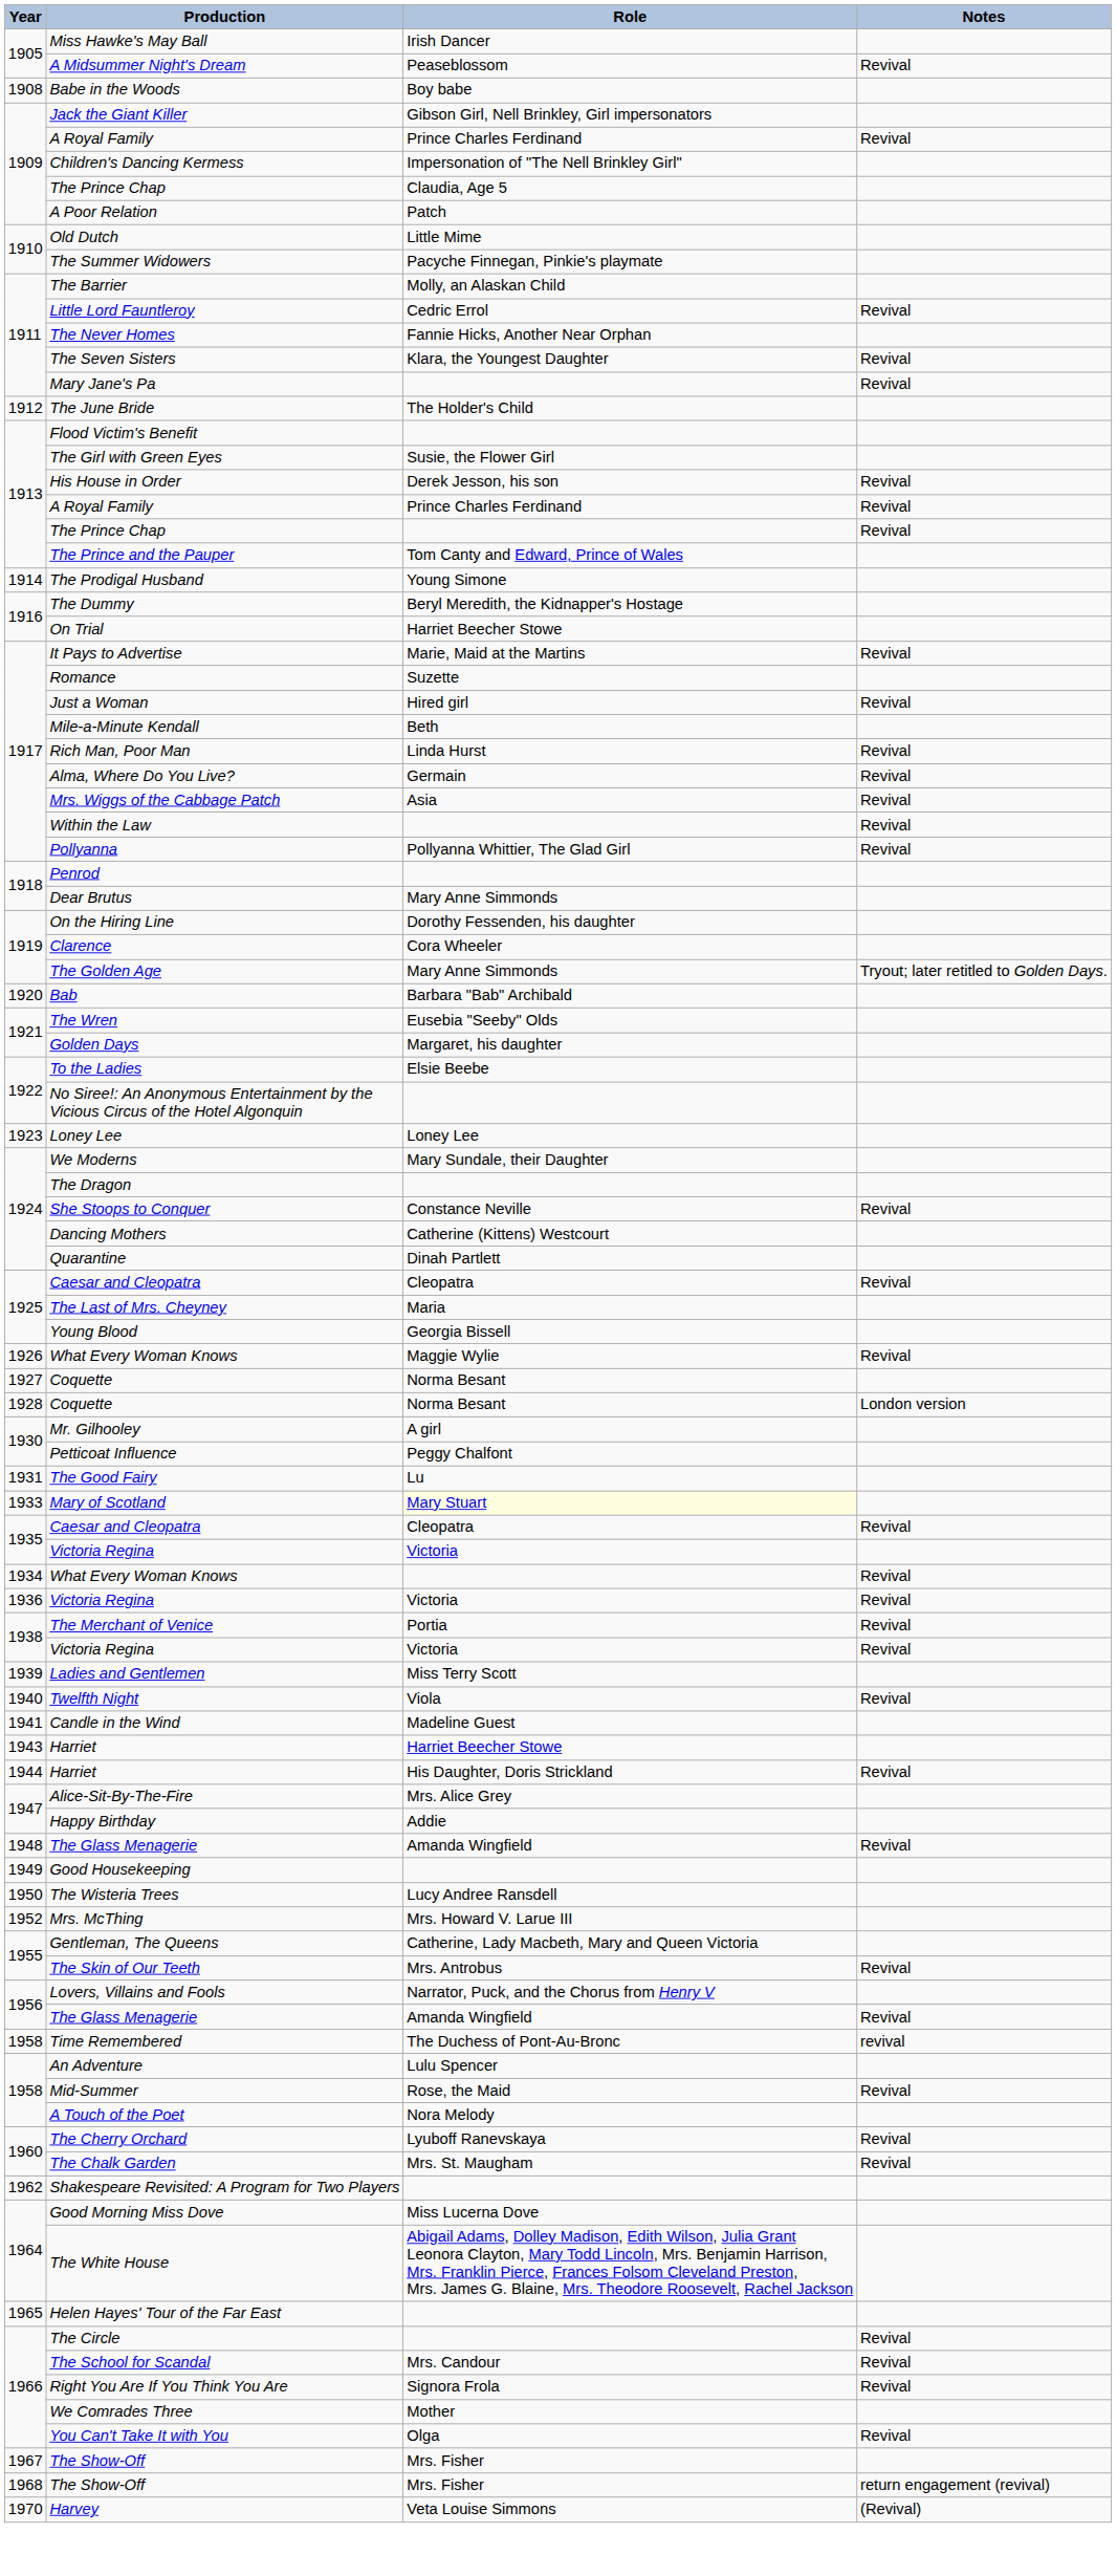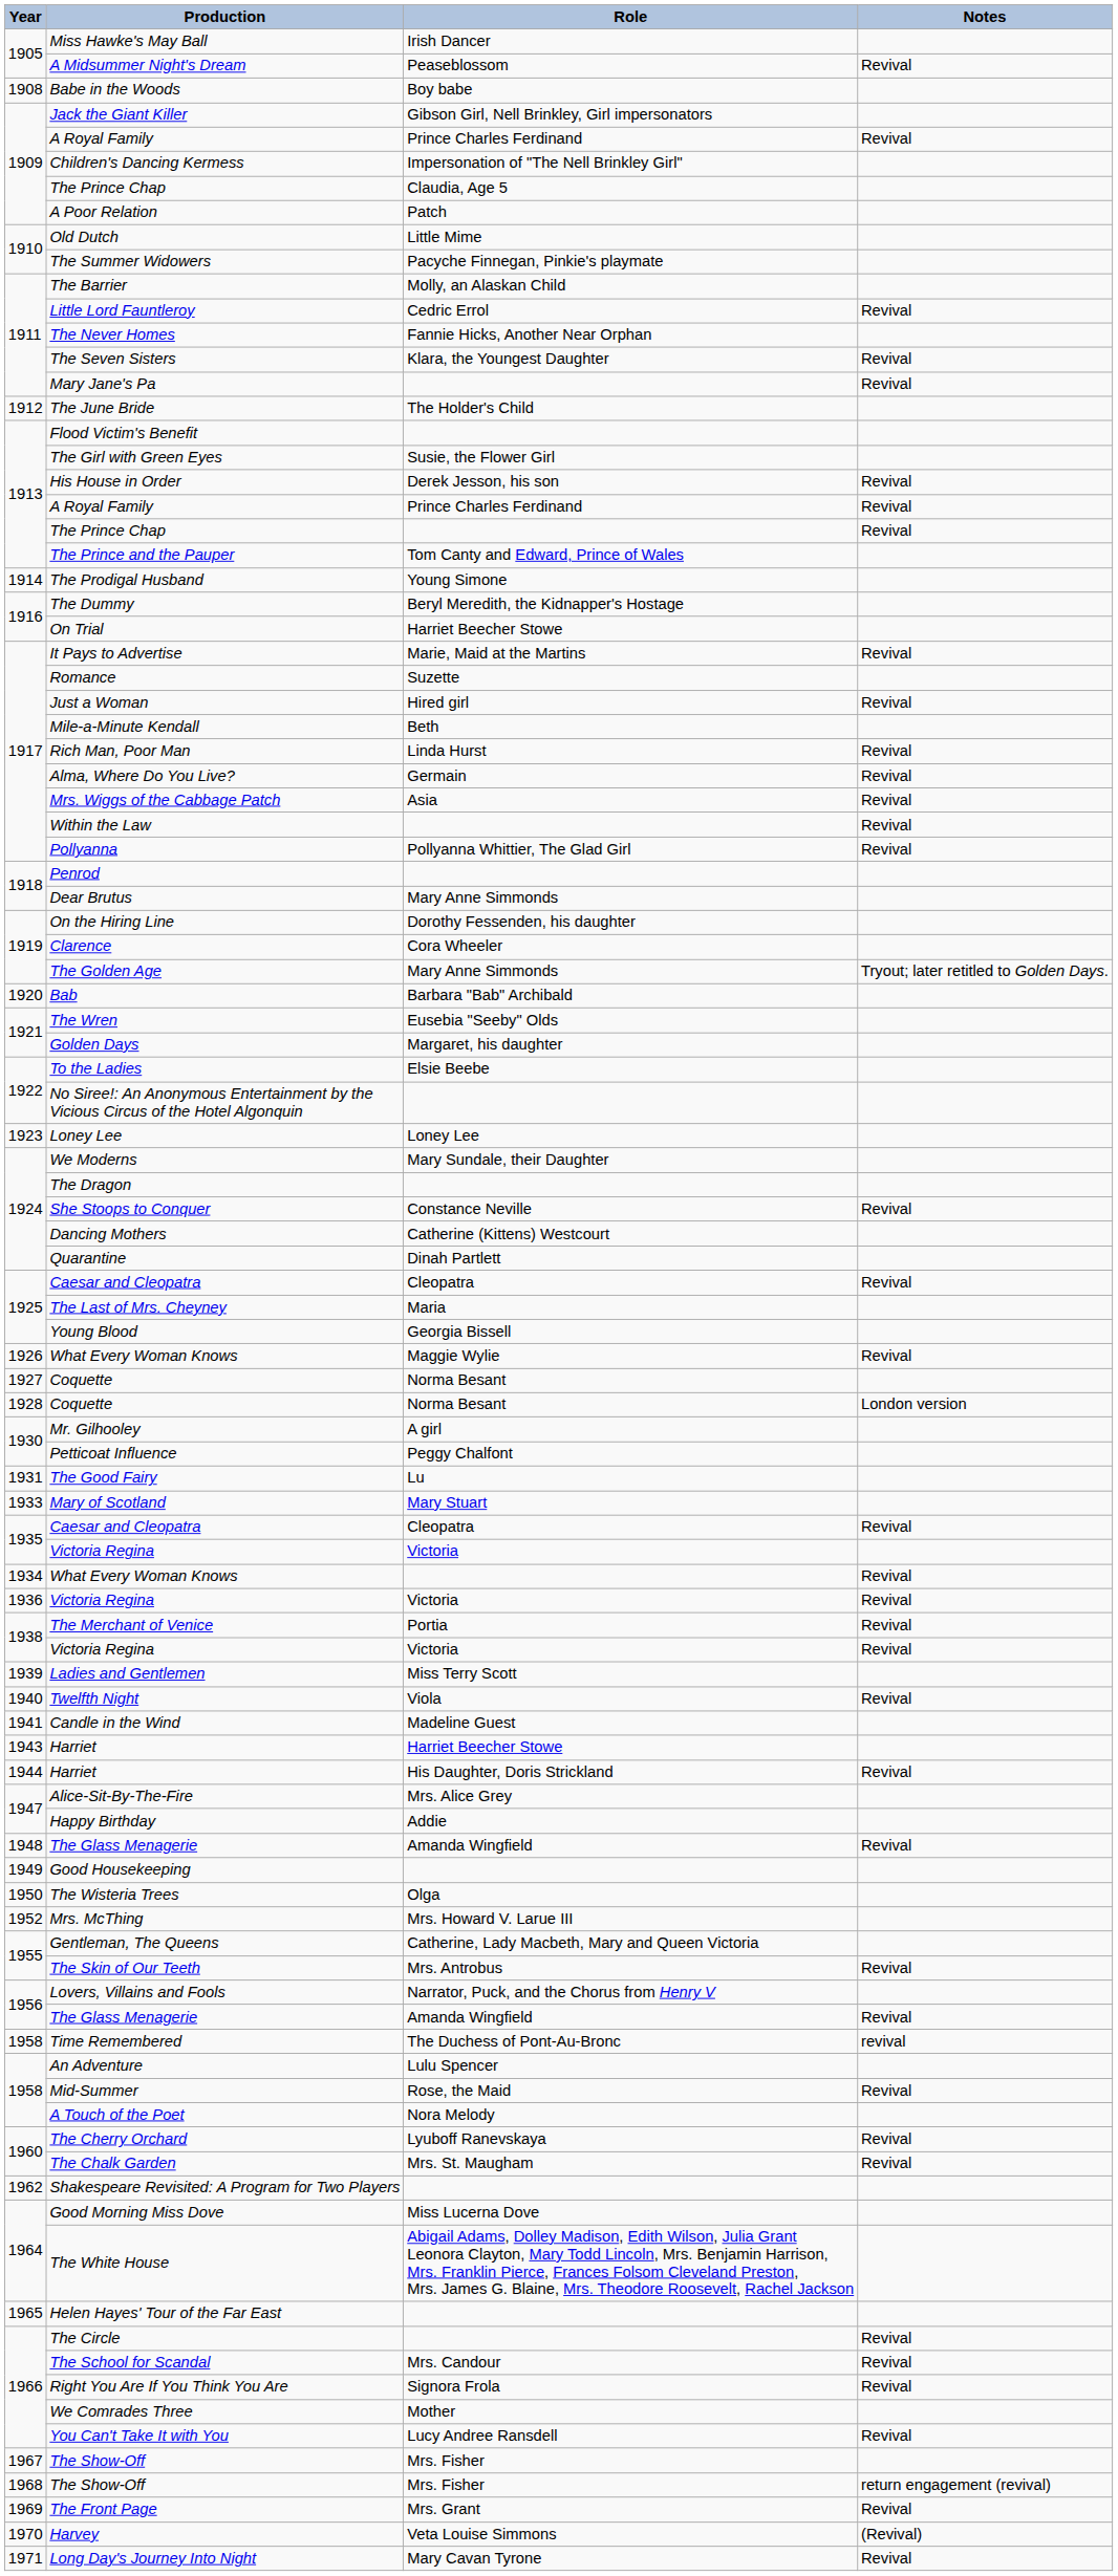Mary of Scotland | Role: lightyellow background -> no background
The Wisteria Trees | Role: Lucy Andree Ransdell -> Olga
You Can't Take It with You | Role: Olga -> Lucy Andree Ransdell
+ row: 1969 | The Front Page | Mrs. Grant | Revival
+ row: 1971 | Long Day's Journey Into Night | Mary Cavan Tyrone | Revival
